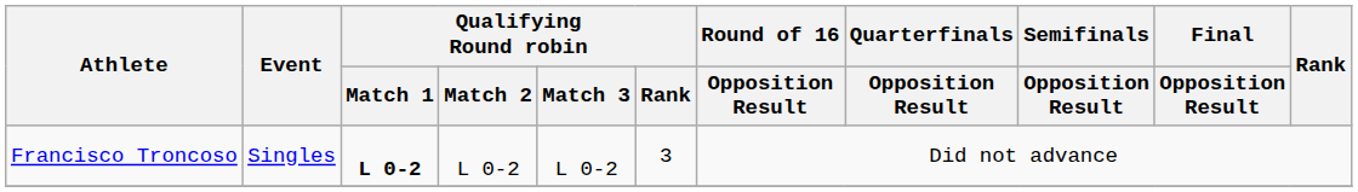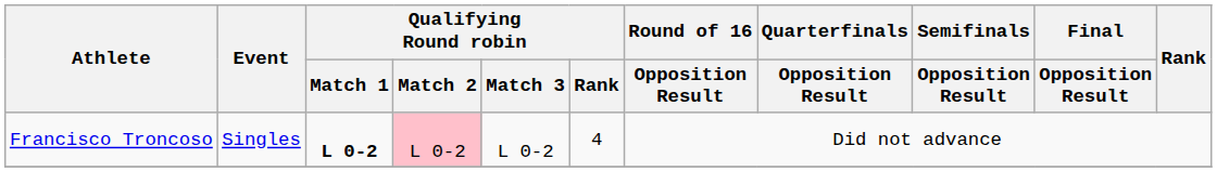Francisco Troncoso | Qualifying Round robin / Match 2: no background -> pink background
Francisco Troncoso | Qualifying Round robin / Rank: 3 -> 4
